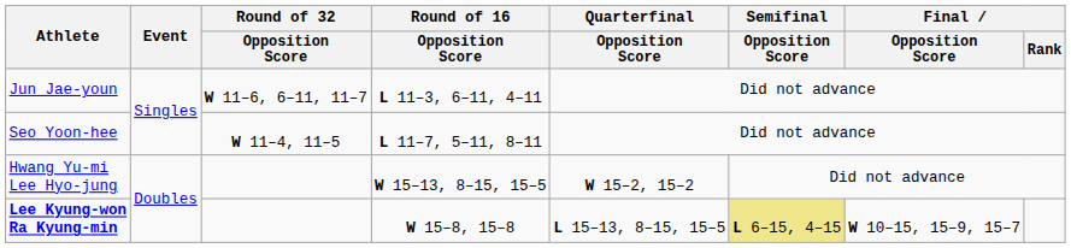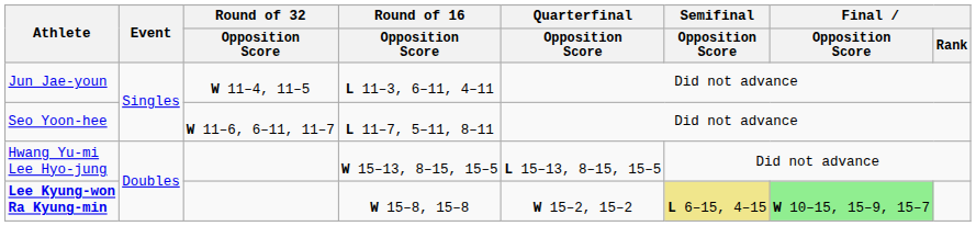Jun Jae-youn | Round of 32 / Opposition Score: W 11–6, 6–11, 11–7 -> W 11–4, 11–5
Seo Yoon-hee | Round of 32 / Opposition Score: W 11–4, 11–5 -> W 11–6, 6–11, 11–7
Hwang Yu-mi Lee Hyo-jung | Quarterfinal / Opposition Score: W 15–2, 15–2 -> L 15–13, 8–15, 15–5
Lee Kyung-won Ra Kyung-min | Quarterfinal / Opposition Score: L 15–13, 8–15, 15–5 -> W 15–2, 15–2
Lee Kyung-won Ra Kyung-min | Final / Opposition Score: no background -> lightgreen background
